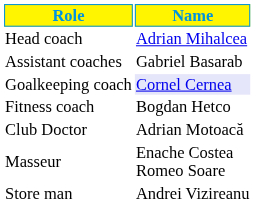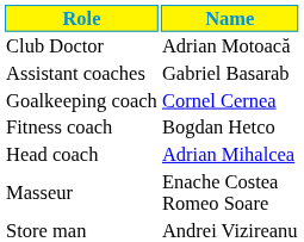rows swapped: Head coach <-> Club Doctor
Goalkeeping coach | Name: lavender background -> no background
